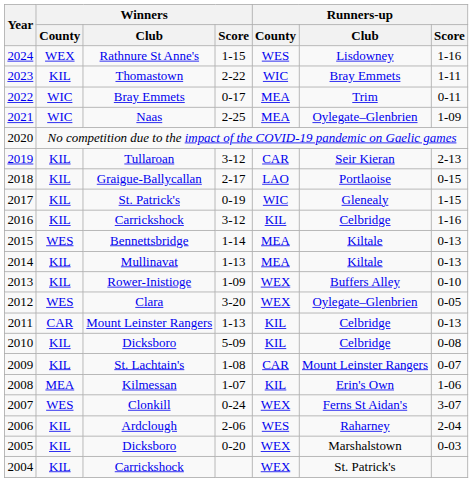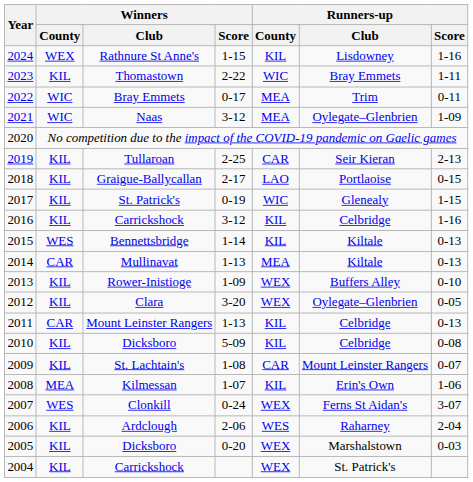Rathnure St Anne's | Runners-up / County: WES -> KIL
Naas | Winners / Score: 2-25 -> 3-12
Tullaroan | Winners / Score: 3-12 -> 2-25
Bennettsbridge | Runners-up / County: MEA -> KIL
Mullinavat | Winners / County: KIL -> CAR
Clara | Winners / County: WES -> KIL
